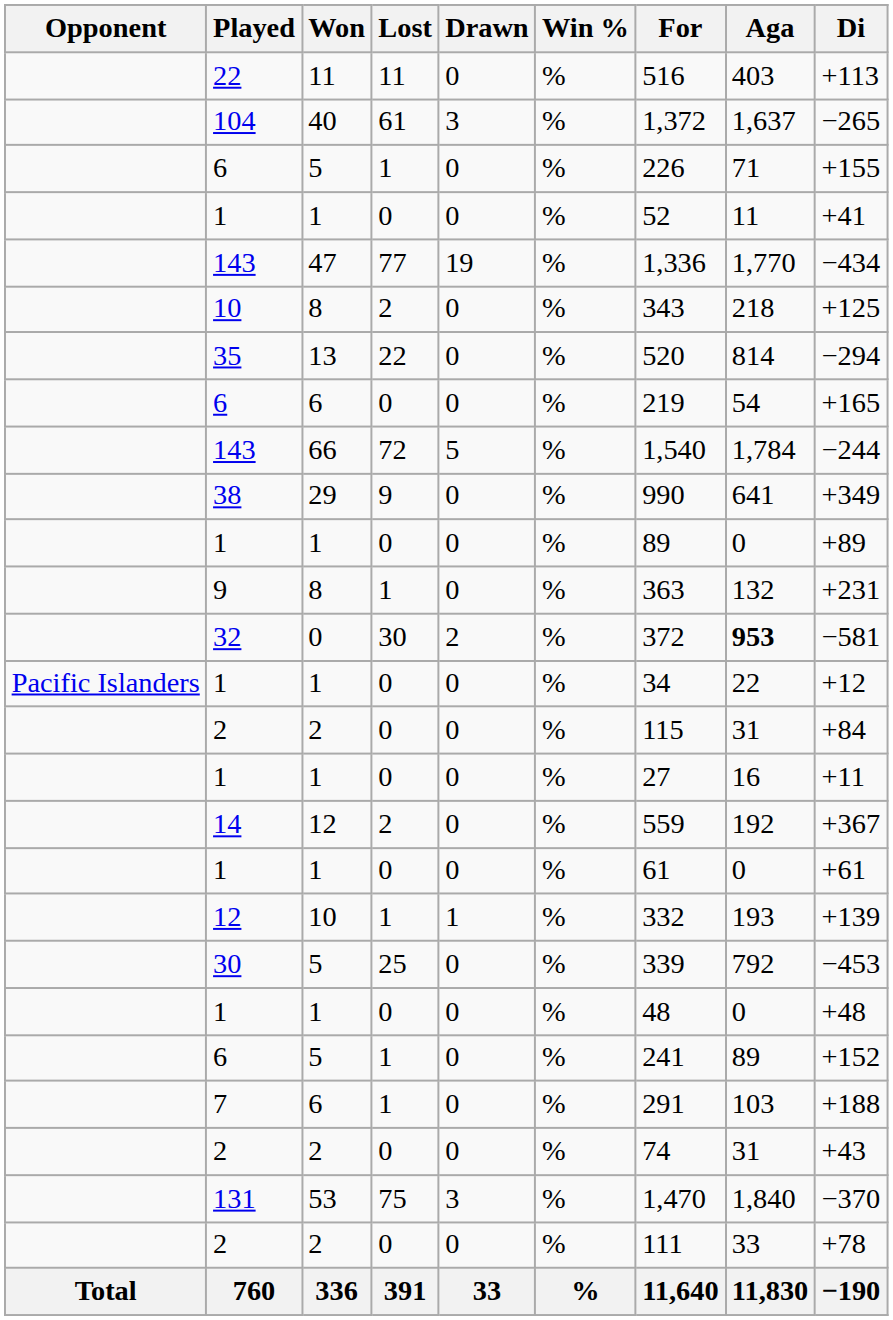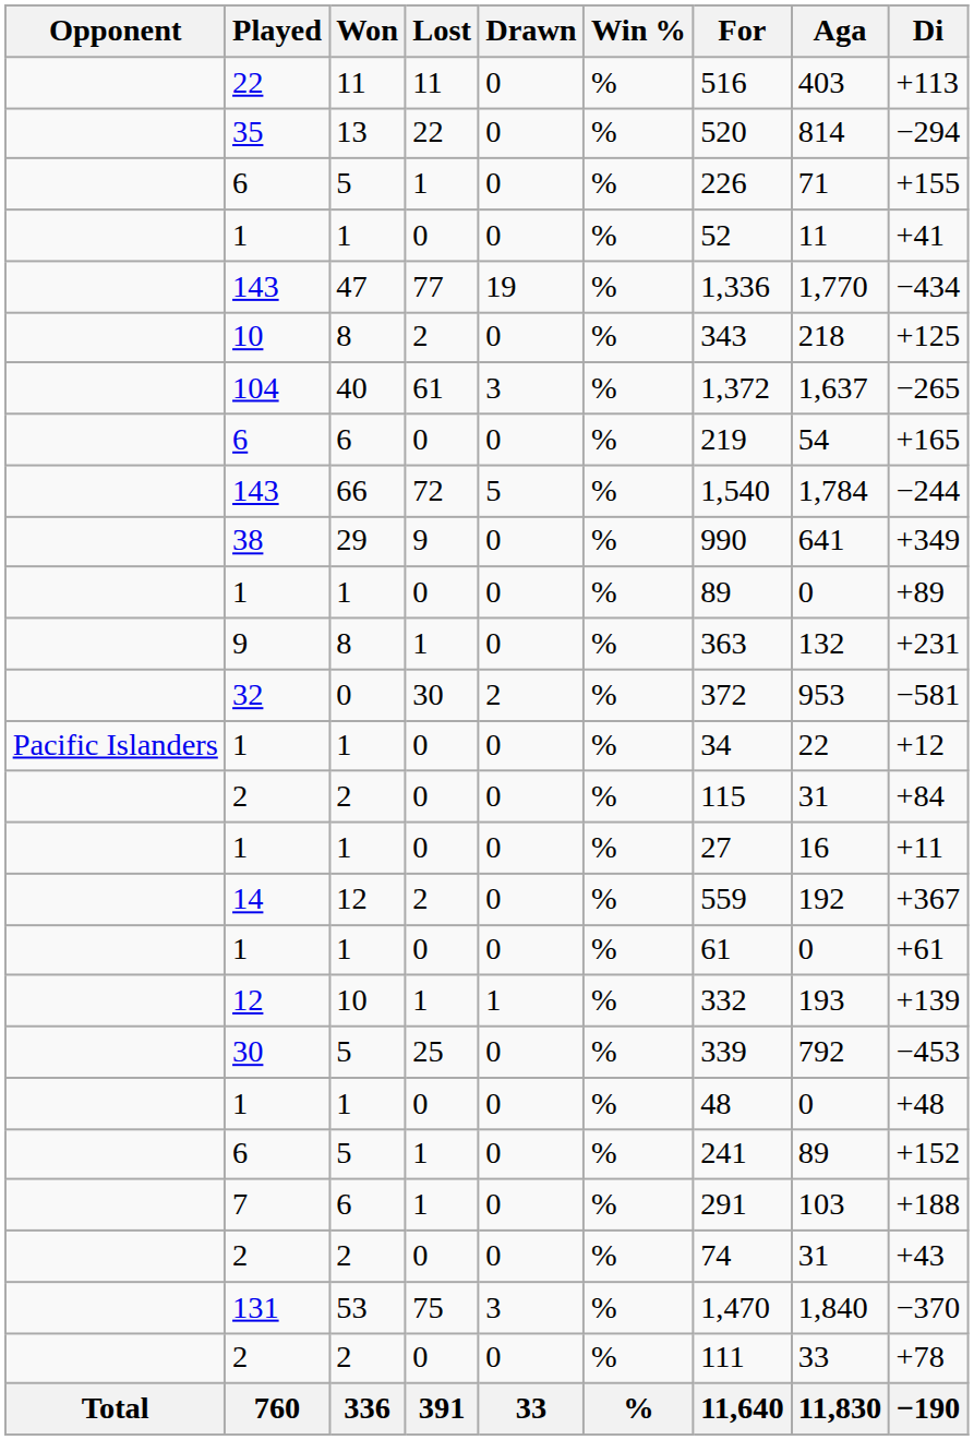rows swapped: 35 <-> 104
32 | Aga: bold -> normal
